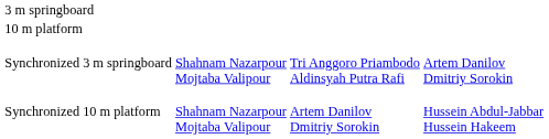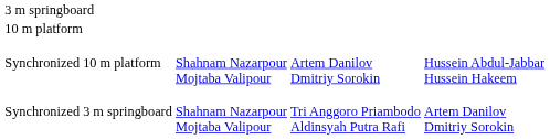rows swapped: Synchronized 3 m springboard <-> Synchronized 10 m platform
